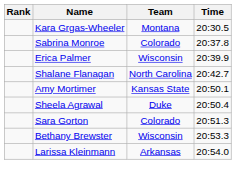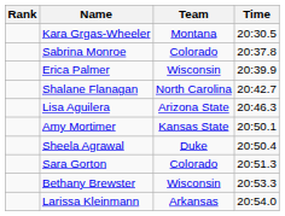+ row: Lisa Aguilera | Arizona State | 20:46.3
